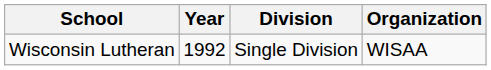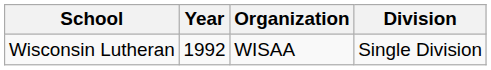columns swapped: Organization <-> Division
